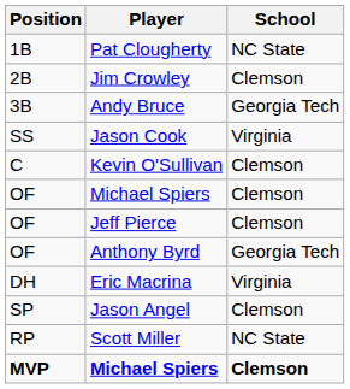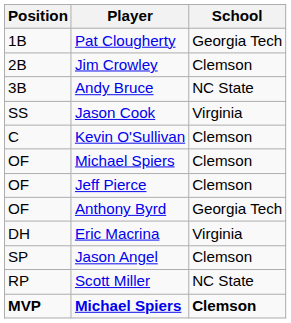Pat Clougherty | School: NC State -> Georgia Tech
Andy Bruce | School: Georgia Tech -> NC State
